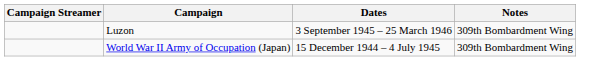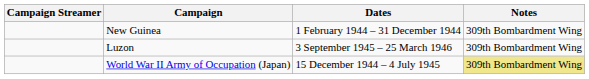+ row: New Guinea | 1 February 1944 – 31 December 1944 | 309th Bombardment Wing
World War II Army of Occupation (Japan) | Notes: no background -> khaki background
